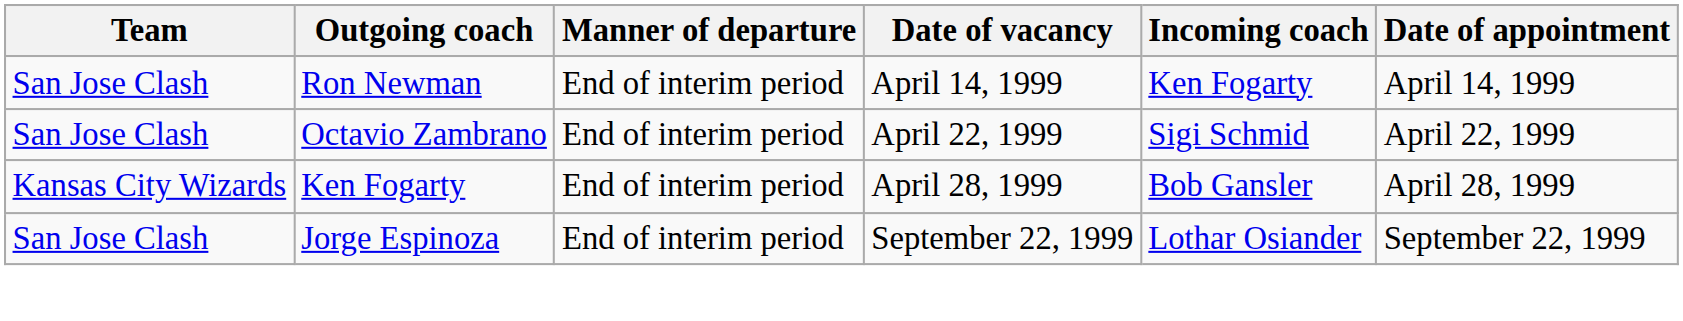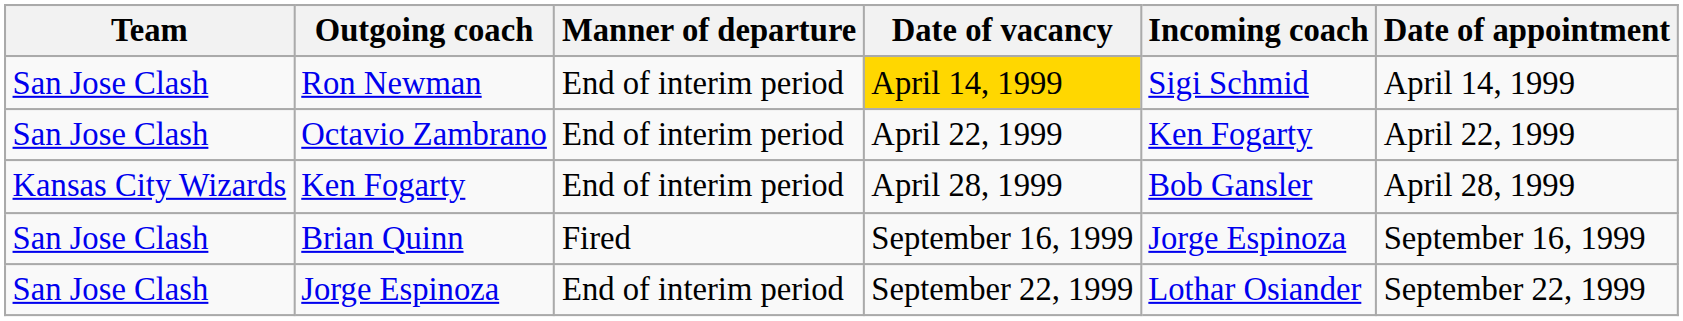Ron Newman | Date of vacancy: no background -> gold background
Ron Newman | Incoming coach: Ken Fogarty -> Sigi Schmid
Octavio Zambrano | Incoming coach: Sigi Schmid -> Ken Fogarty
+ row: San Jose Clash | Brian Quinn | Fired | September 16, 1999 | Jorge Espinoza | September 16, 1999
